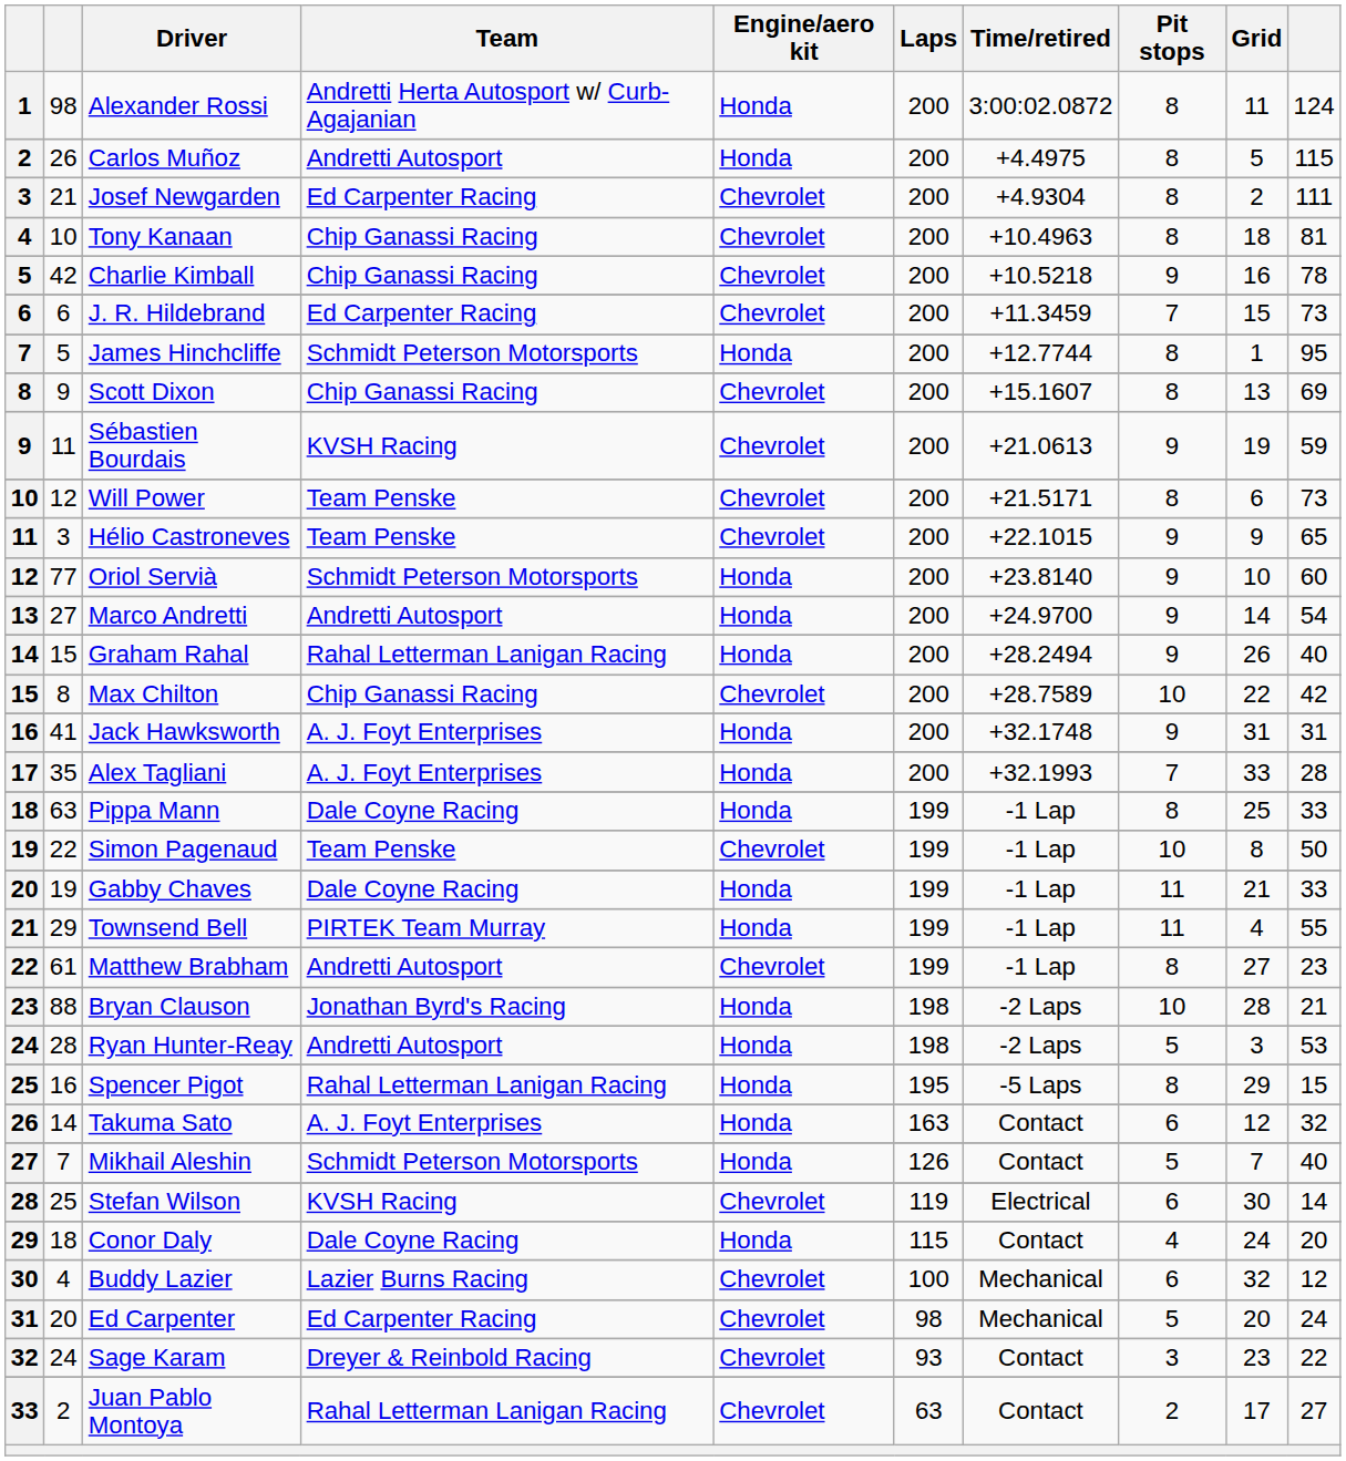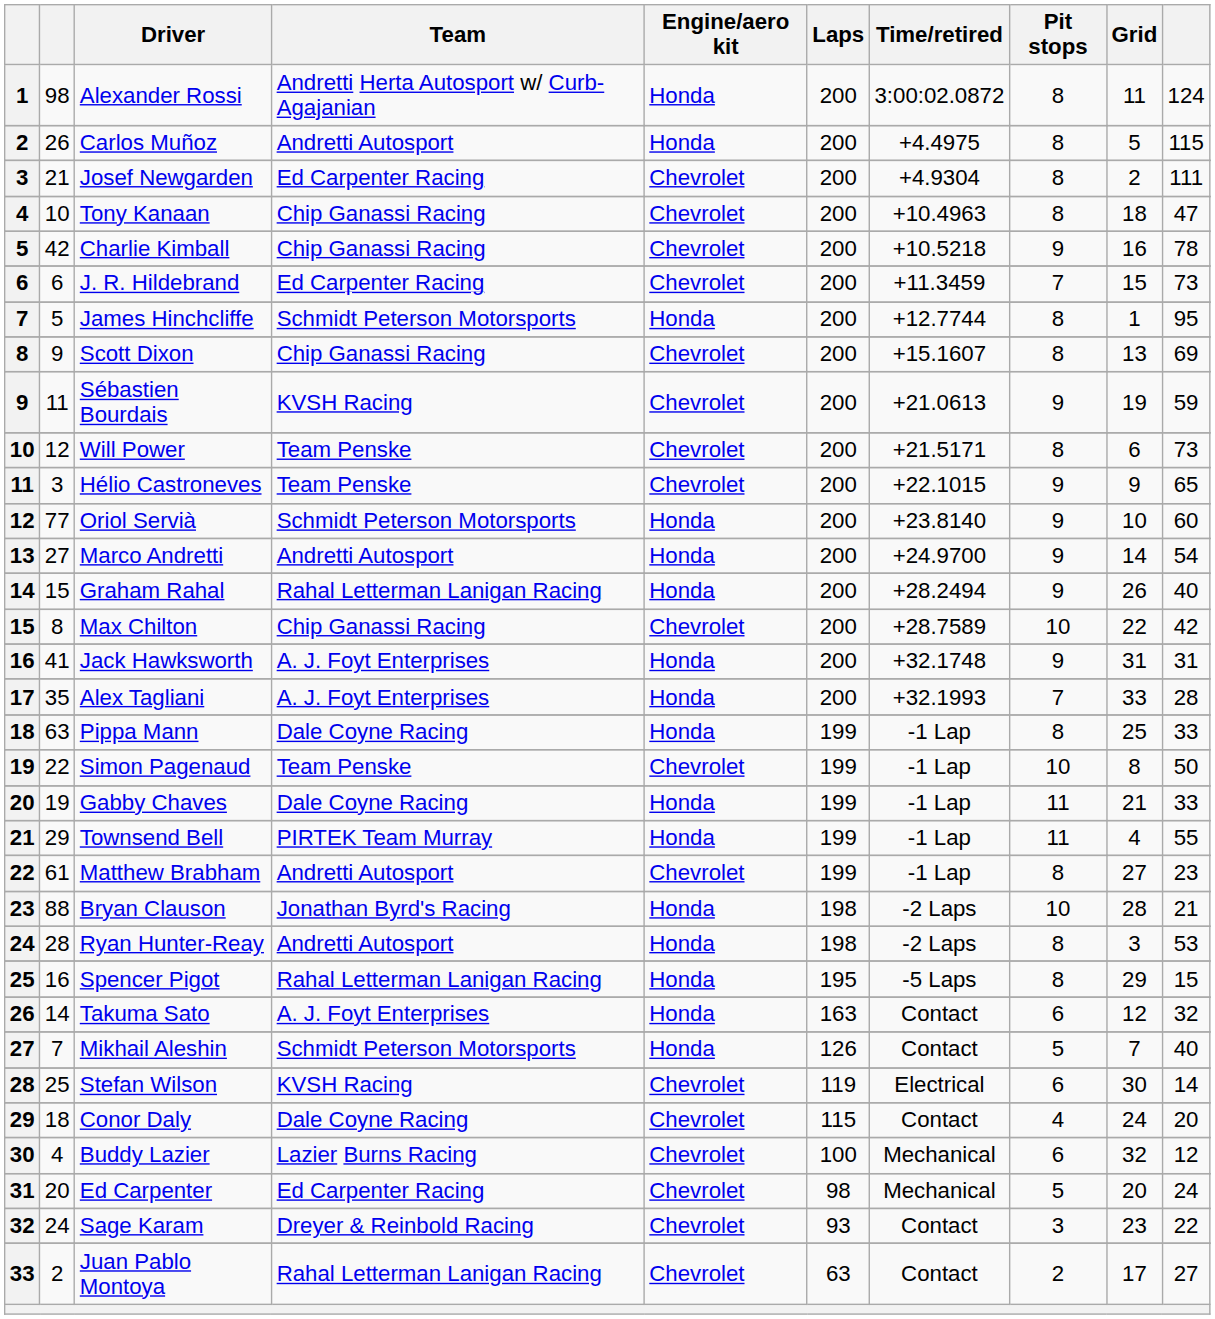Tony Kanaan | column 10: 81 -> 47
Ryan Hunter-Reay | Pit stops: 5 -> 8
Conor Daly | Engine/aero kit: Honda -> Chevrolet
